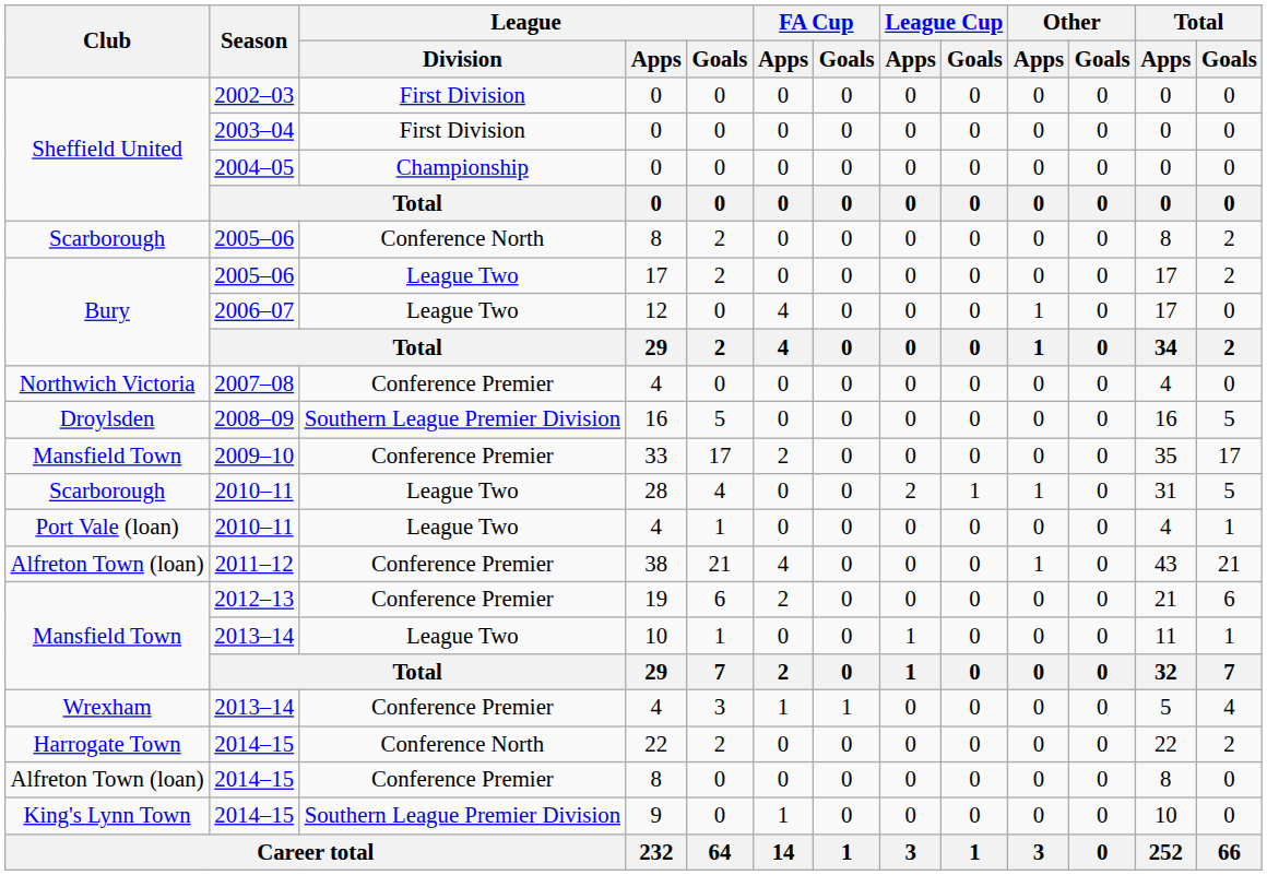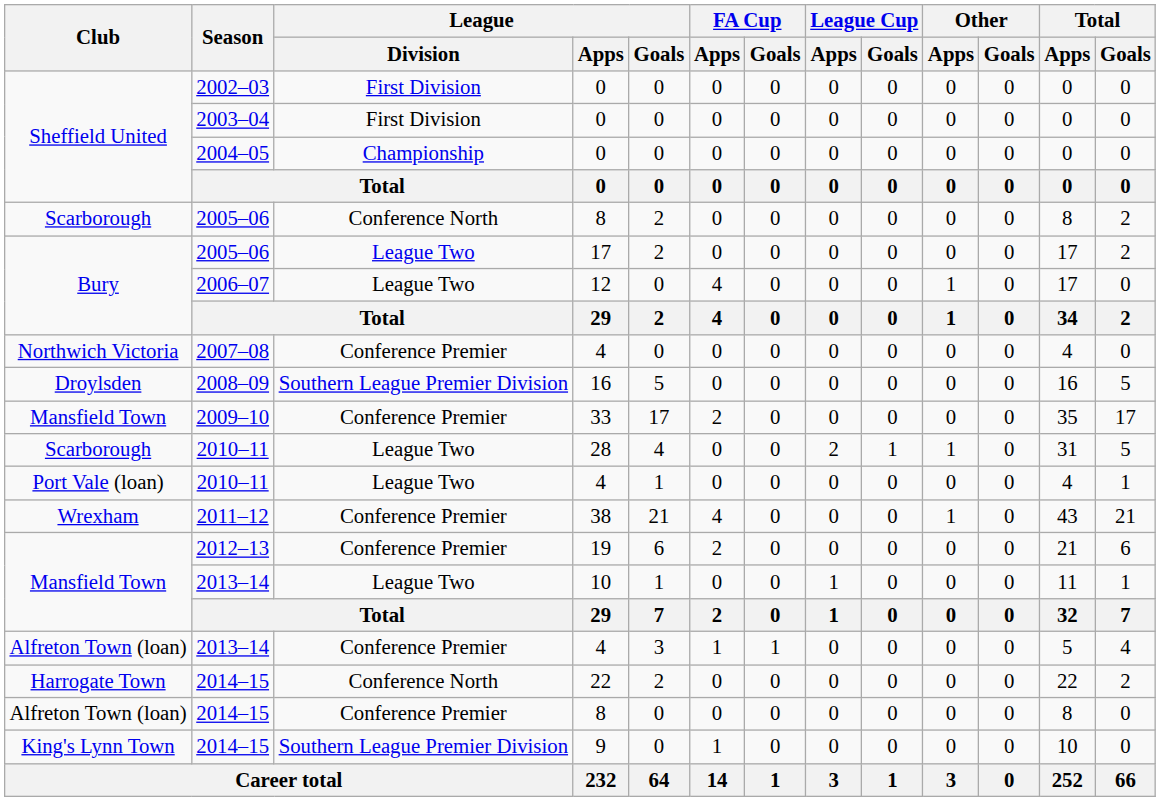2011–12 | Club: Alfreton Town (loan) -> Wrexham
2013–14 / 4 | Club: Wrexham -> Alfreton Town (loan)
